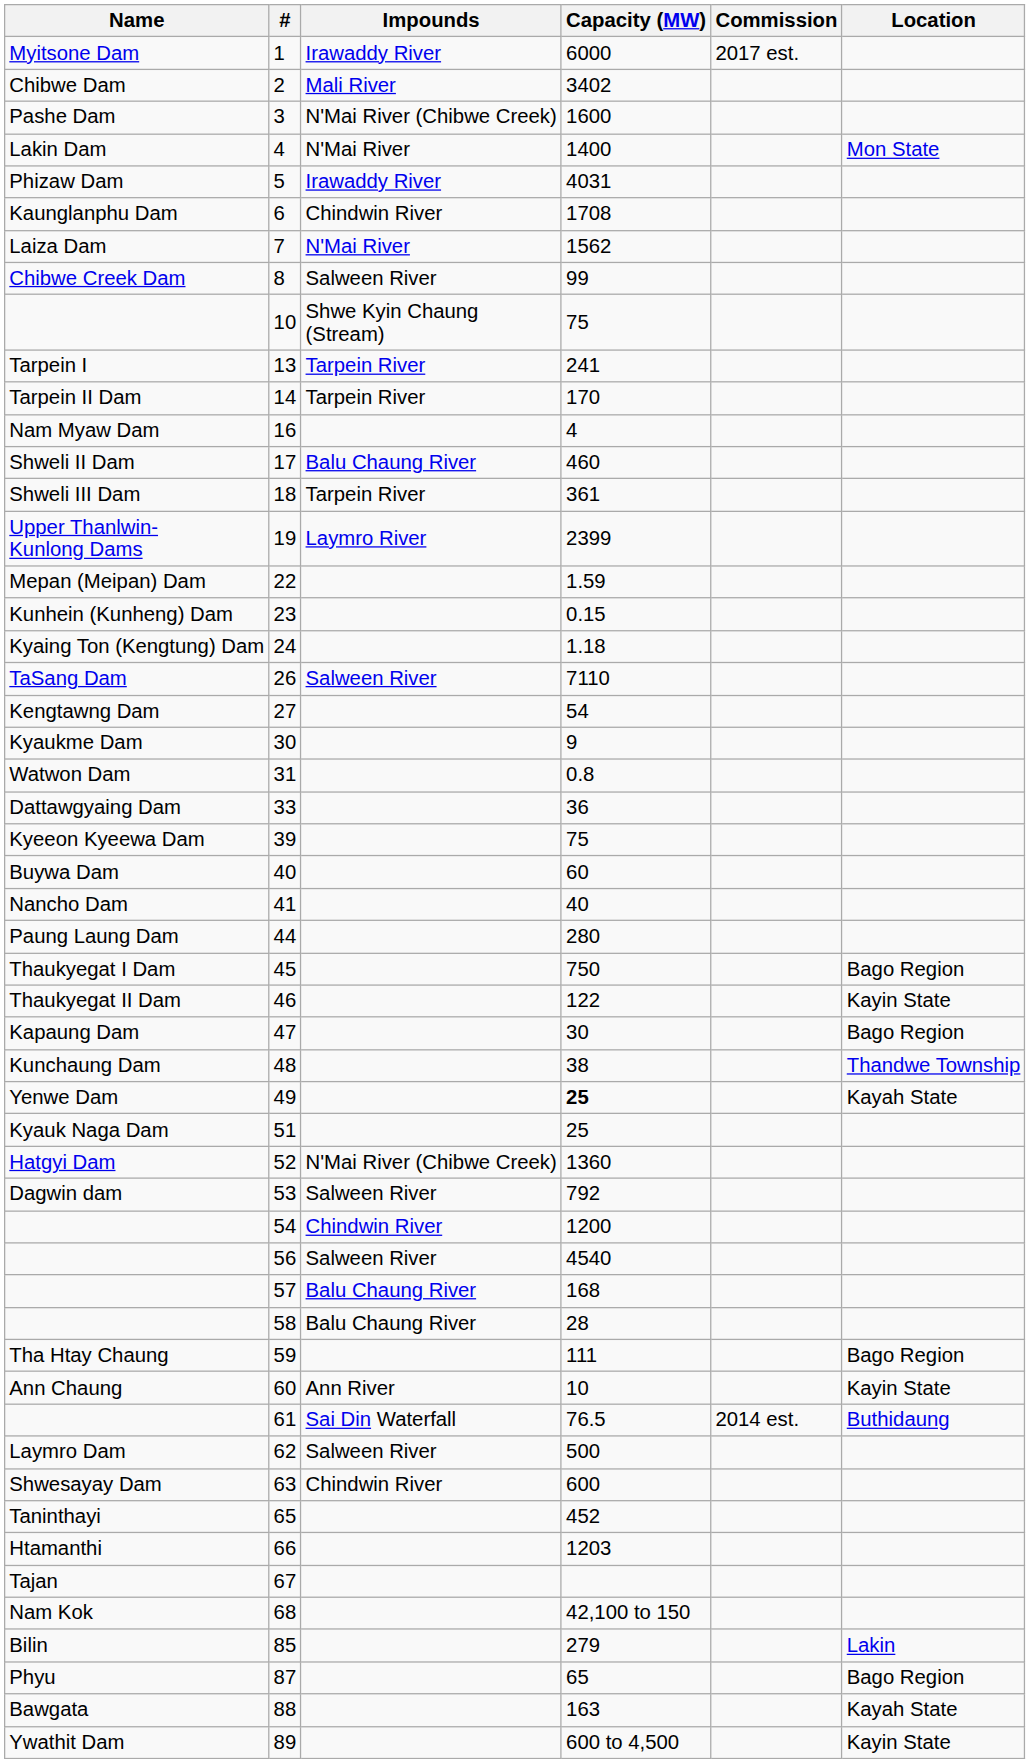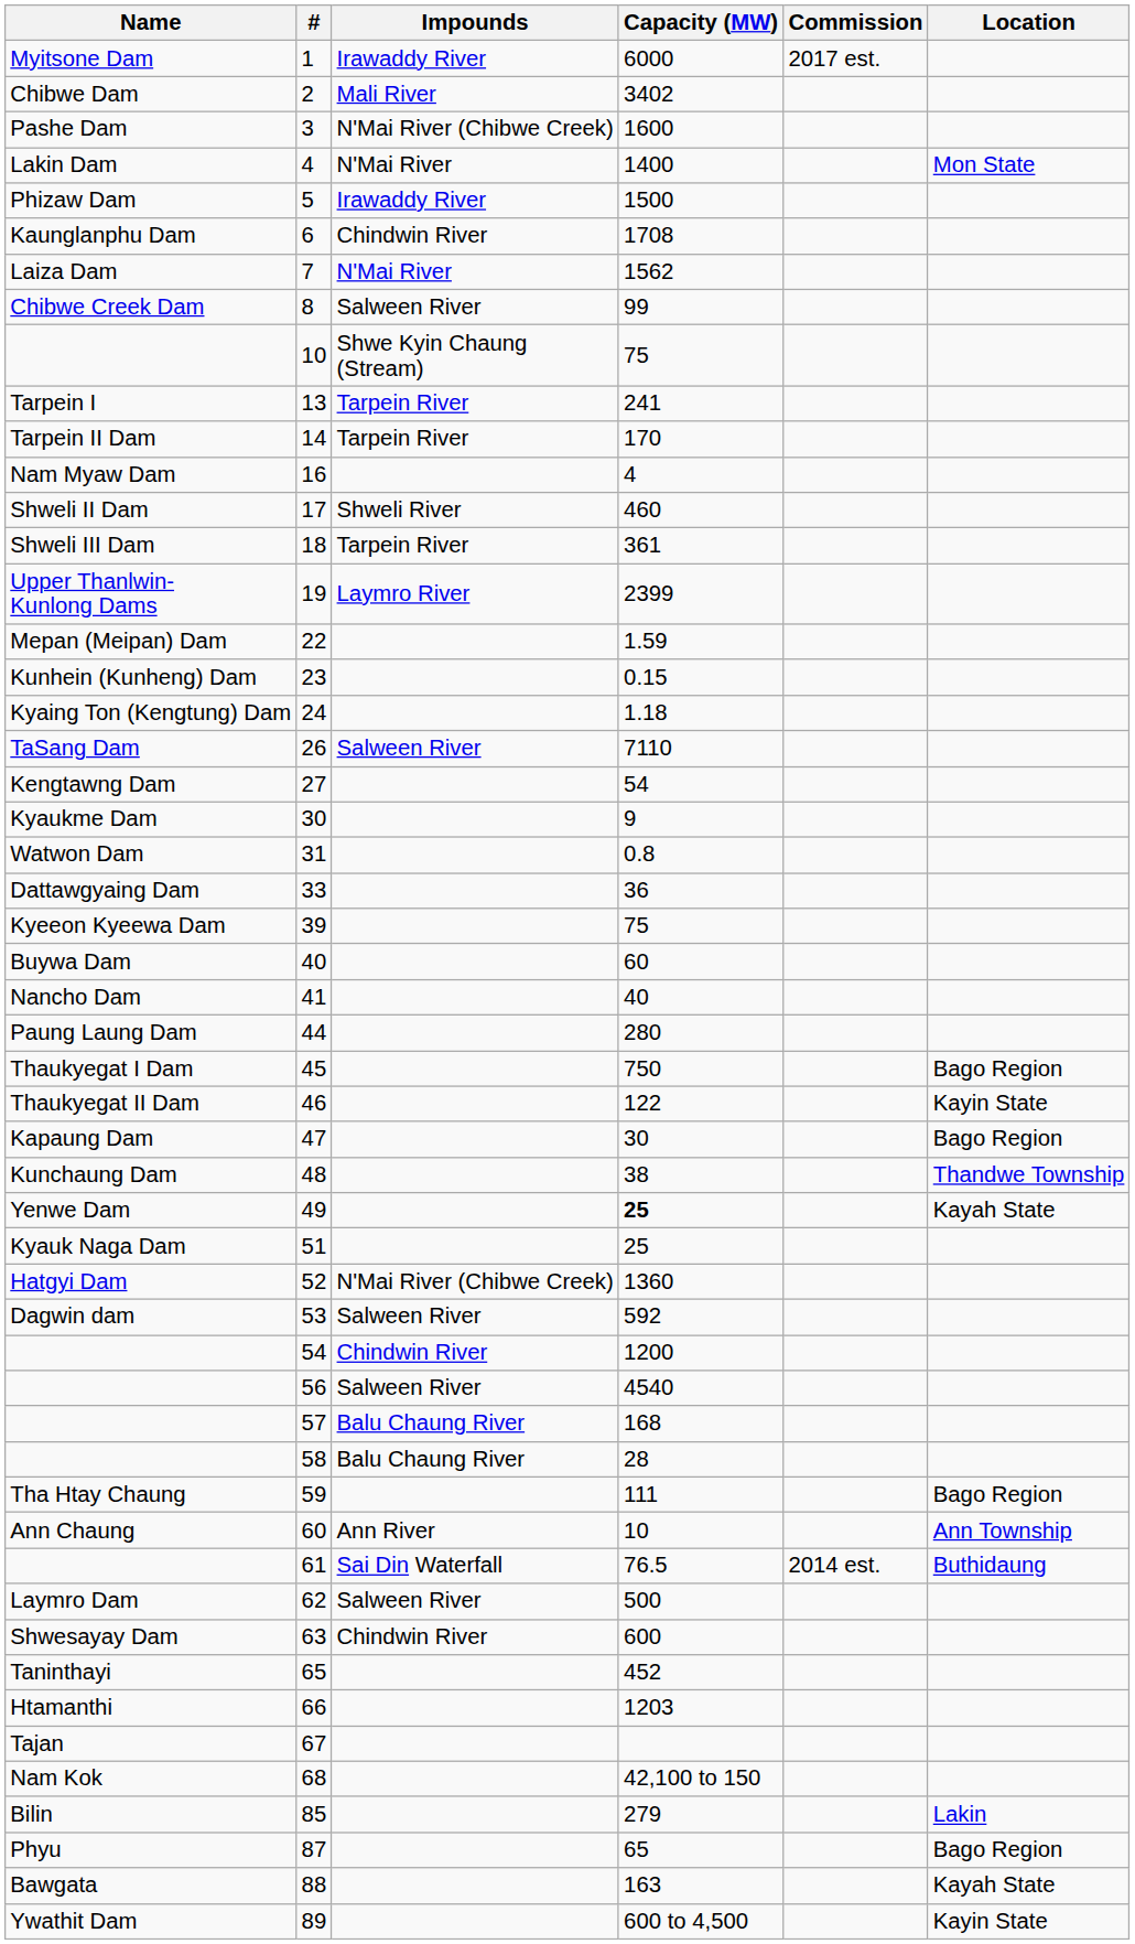Phizaw Dam | Capacity (MW): 4031 -> 1500
Shweli II Dam | Impounds: Balu Chaung River -> Shweli River
Dagwin dam | Capacity (MW): 792 -> 592
Ann Chaung | Location: Kayin State -> Ann Township
